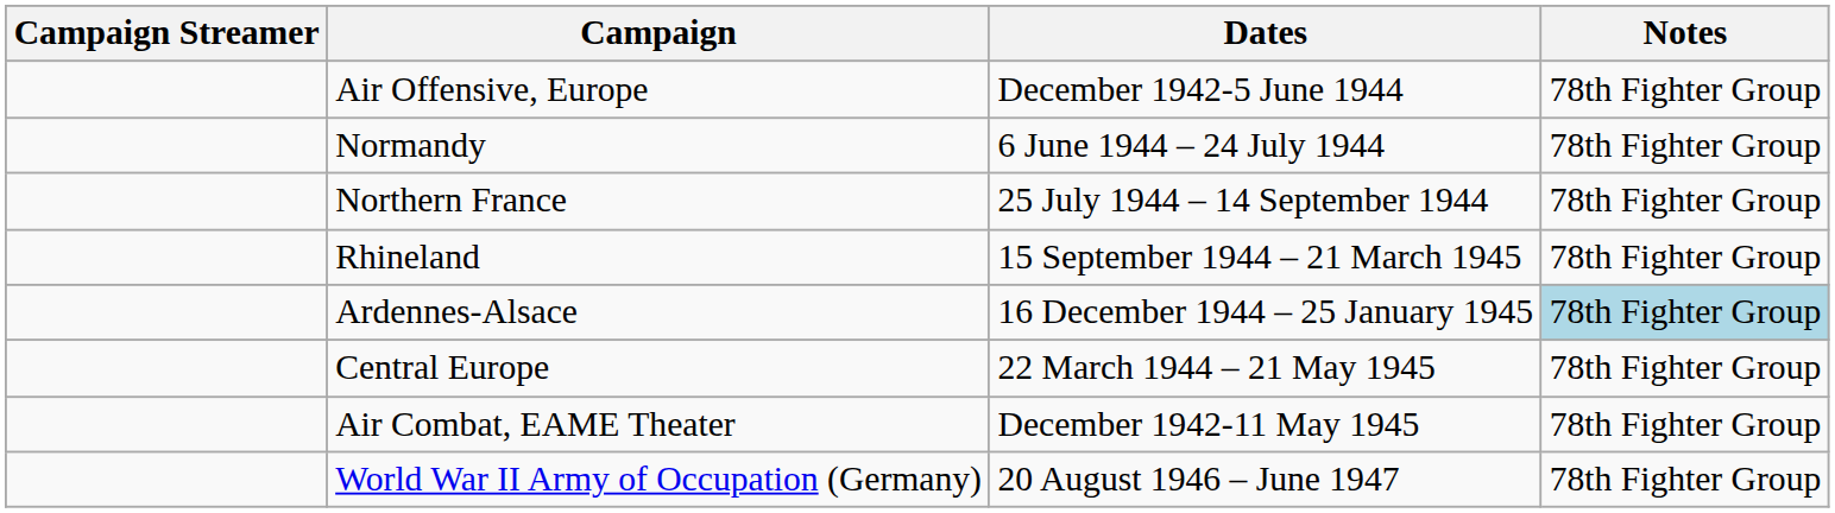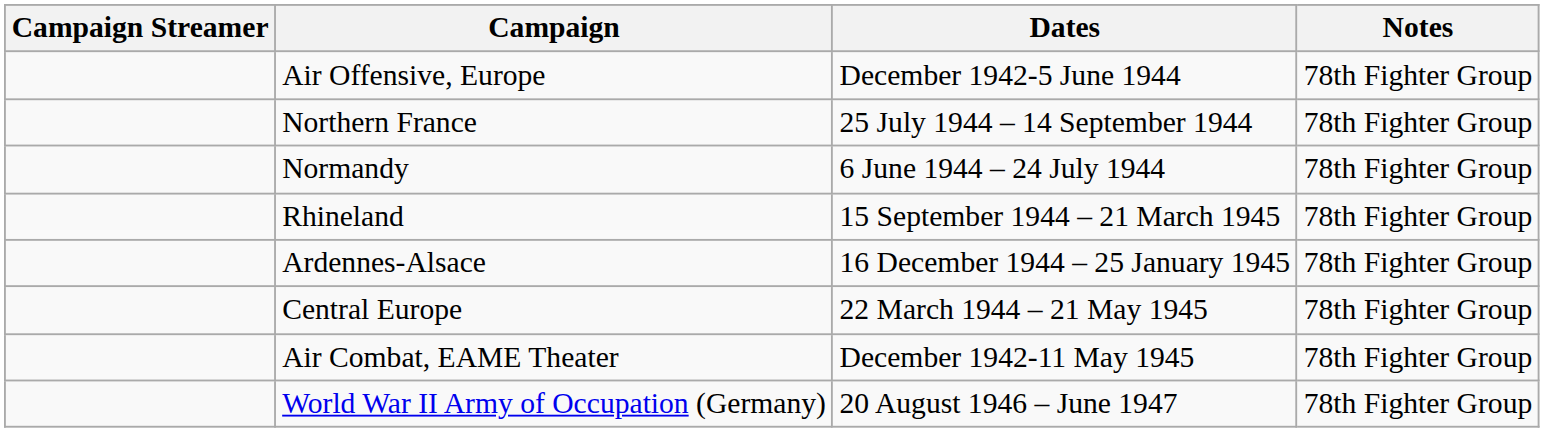rows swapped: Normandy <-> Northern France
Ardennes-Alsace | Notes: lightblue background -> no background
